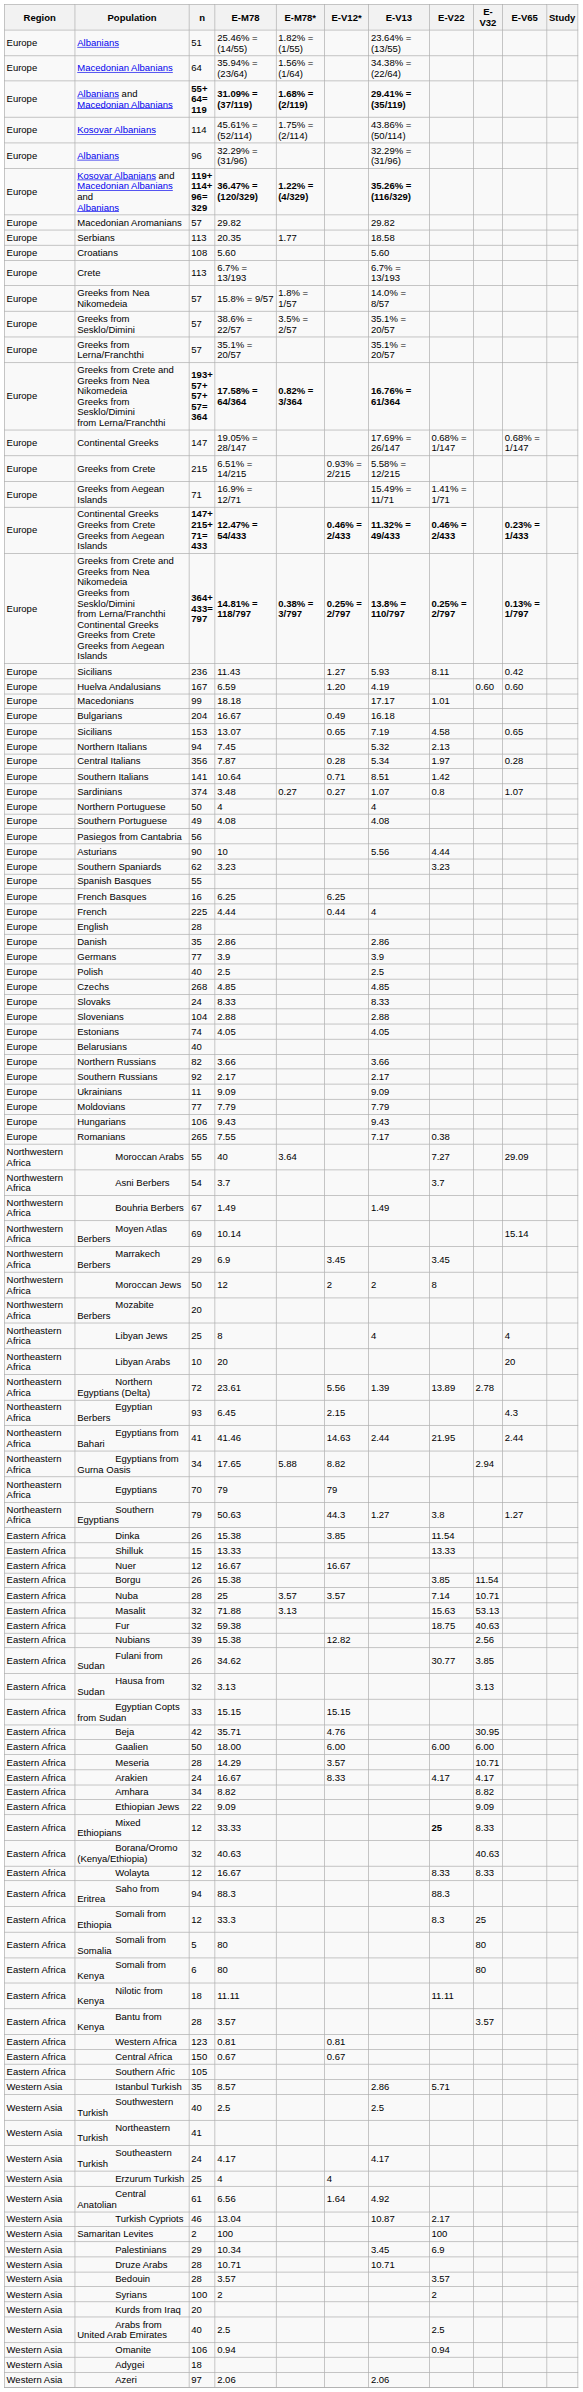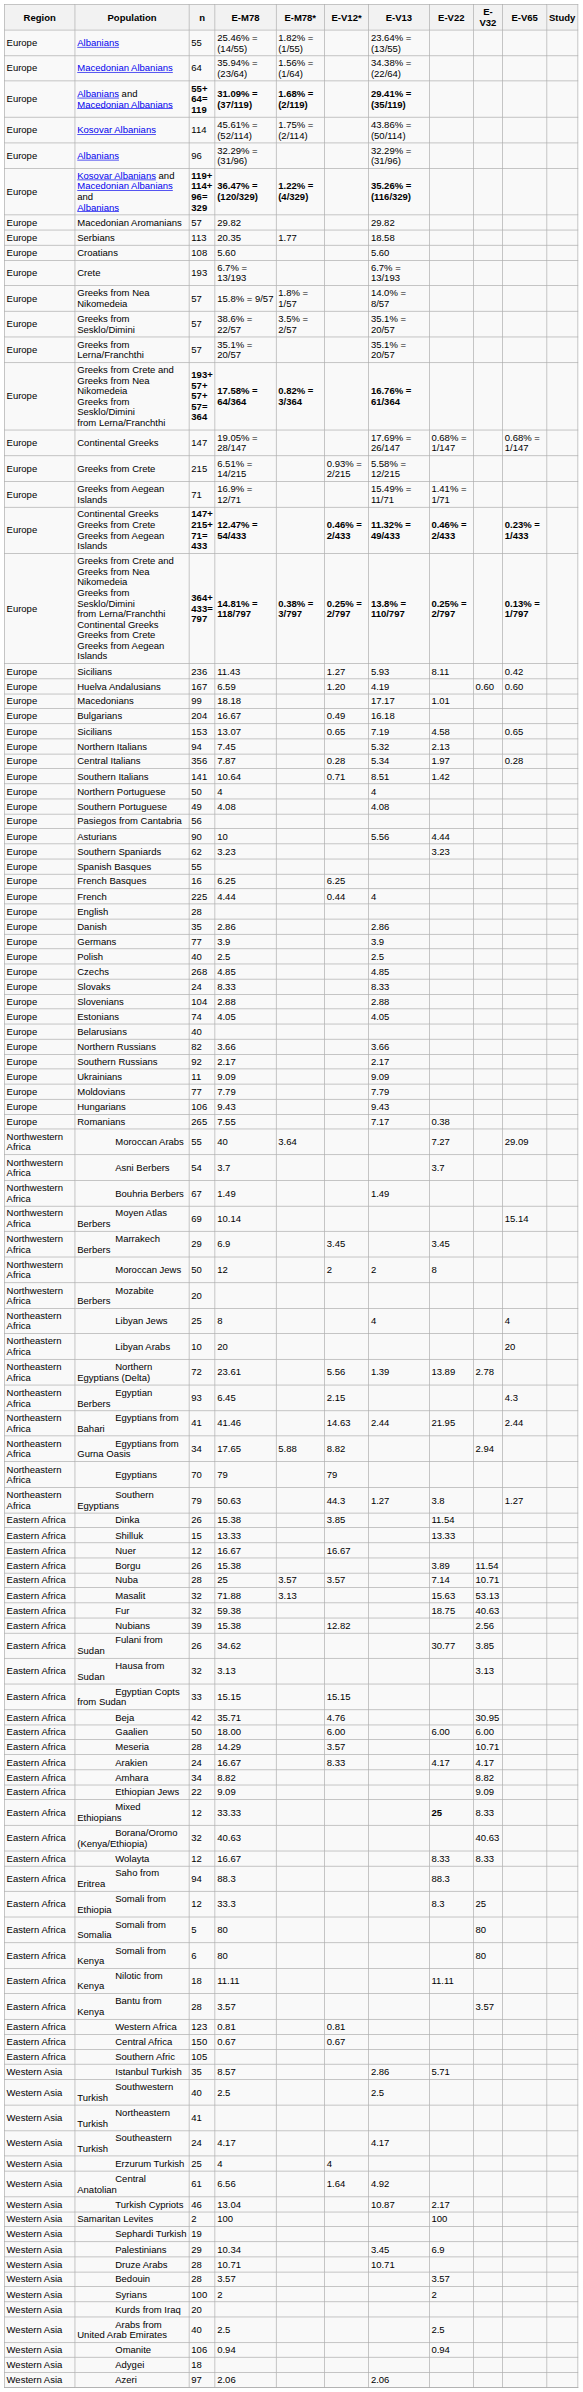Albanians / 25.46% = (14/55) | n: 51 -> 55
Crete | n: 113 -> 193
- row: Europe | Sardinians | 374 | 3.48 | 0.27 | 0.27 | 1.07 | 0.8 | 1.07
Borgu | E-V22: 3.85 -> 3.89
+ row: Western Asia | Sephardi Turkish | 19
